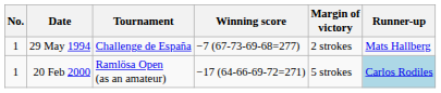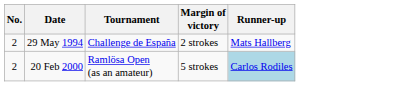- column: Winning score | −7 (67-73-69-68=277) | −17 (64-66-69-72=271)
29 May 1994 | No.: 1 -> 2
20 Feb 2000 | No.: 1 -> 2
